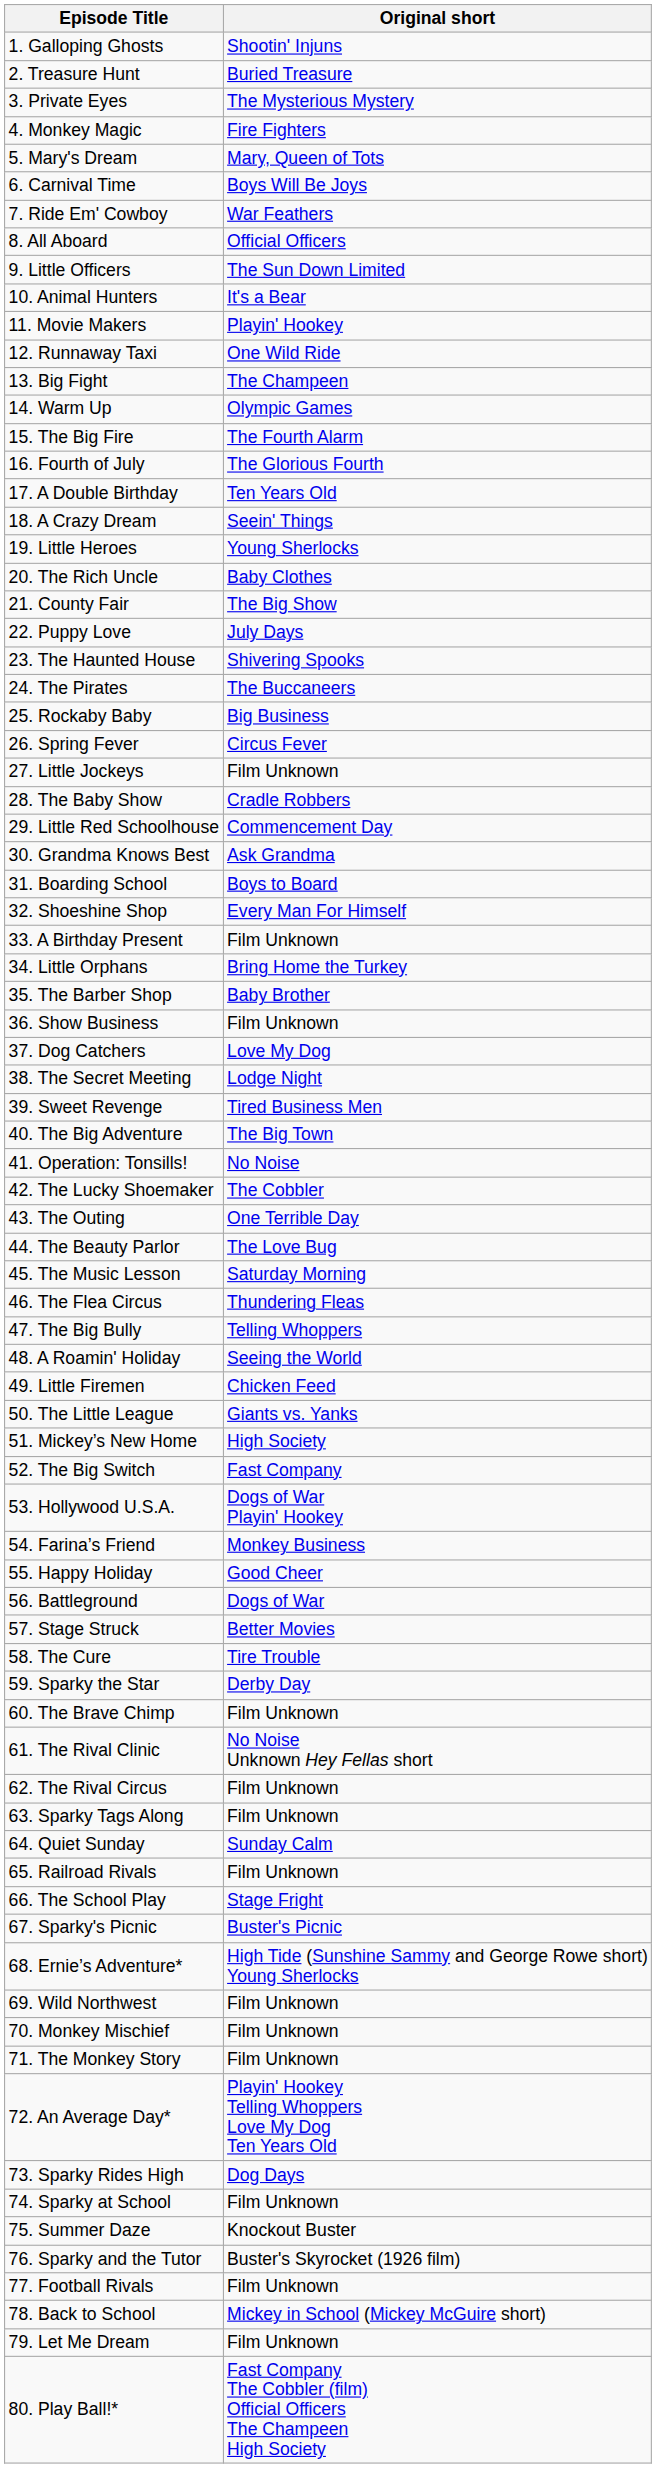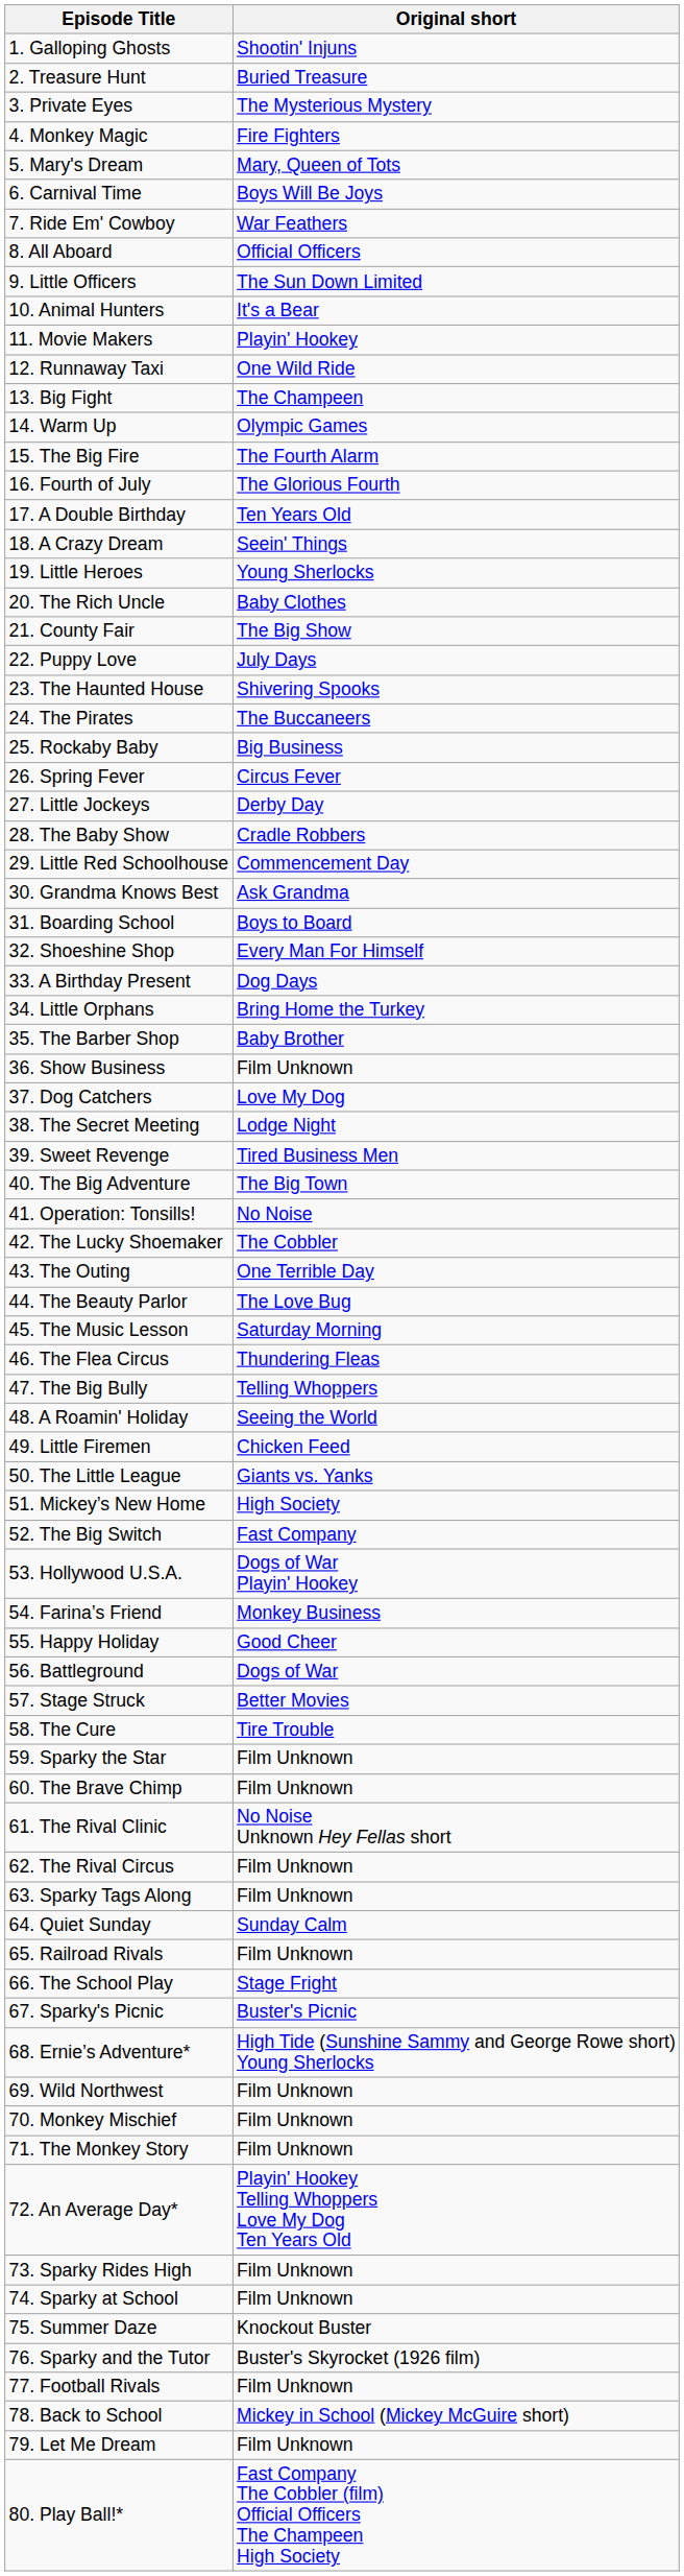27. Little Jockeys | Original short: Film Unknown -> Derby Day
33. A Birthday Present | Original short: Film Unknown -> Dog Days
59. Sparky the Star | Original short: Derby Day -> Film Unknown
73. Sparky Rides High | Original short: Dog Days -> Film Unknown
